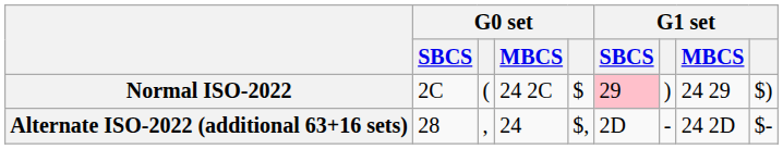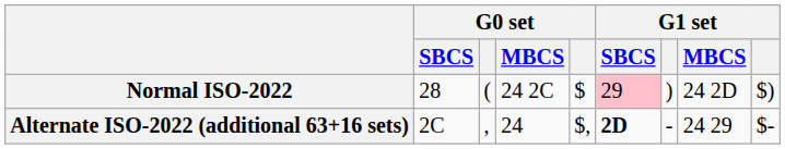Normal ISO-2022 | G0 set / SBCS: 2C -> 28
Normal ISO-2022 | G1 set / MBCS: 24 29 -> 24 2D
Alternate ISO-2022 (additional 63+16 sets) | G0 set / SBCS: 28 -> 2C
Alternate ISO-2022 (additional 63+16 sets) | G1 set / SBCS: normal -> bold
Alternate ISO-2022 (additional 63+16 sets) | G1 set / MBCS: 24 2D -> 24 29
